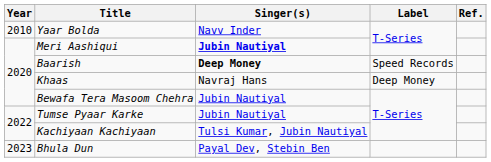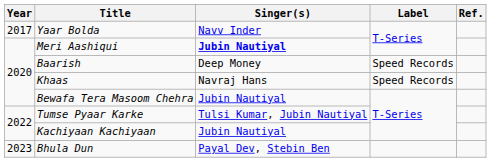Yaar Bolda | Year: 2010 -> 2017
Baarish | Singer(s): bold -> normal
Khaas | Label: Deep Money -> Speed Records
Tumse Pyaar Karke | Singer(s): Jubin Nautiyal -> Tulsi Kumar, Jubin Nautiyal
Kachiyaan Kachiyaan | Singer(s): Tulsi Kumar, Jubin Nautiyal -> Jubin Nautiyal
